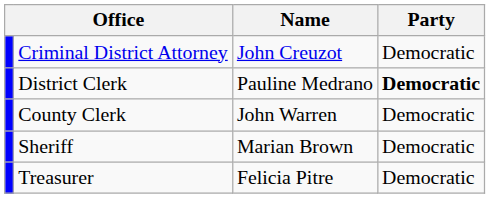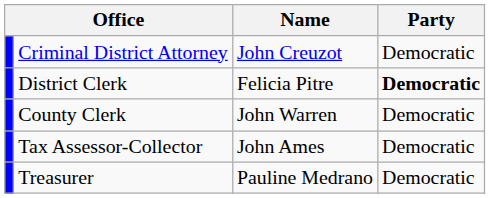District Clerk | Name: Pauline Medrano -> Felicia Pitre
- row: Sheriff | Marian Brown | Democratic
+ row: Tax Assessor-Collector | John Ames | Democratic
Treasurer | Name: Felicia Pitre -> Pauline Medrano
